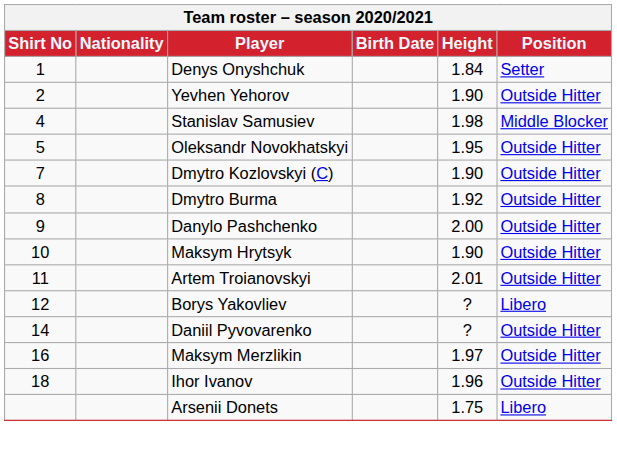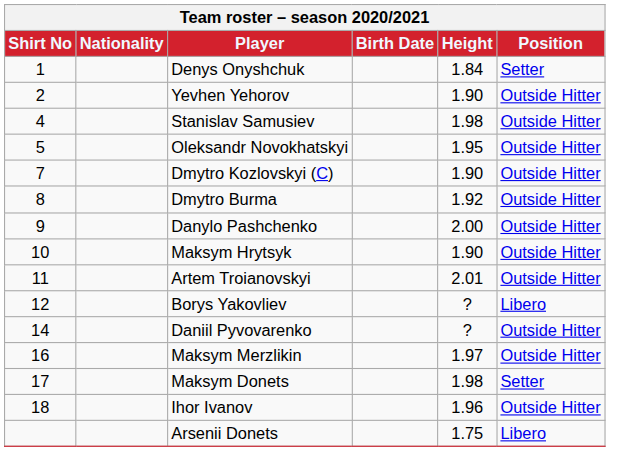Stanislav Samusiev | Position: Middle Blocker -> Οutside Hitter
+ row: 17 | Maksym Donets | 1.98 | Setter
